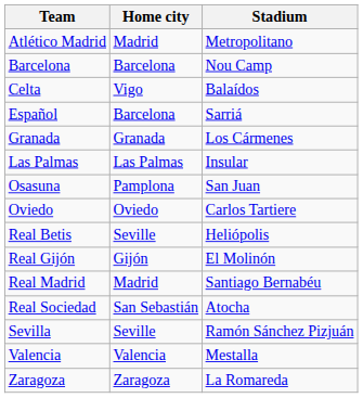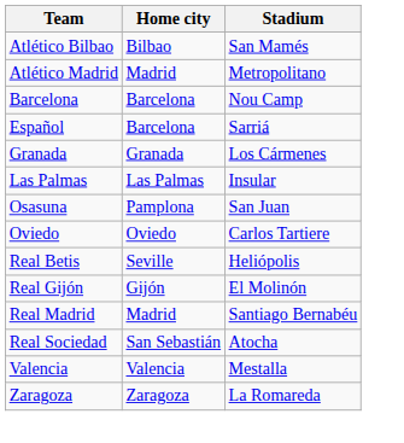+ row: Atlético Bilbao | Bilbao | San Mamés
- row: Celta | Vigo | Balaídos
- row: Sevilla | Seville | Ramón Sánchez Pizjuán
